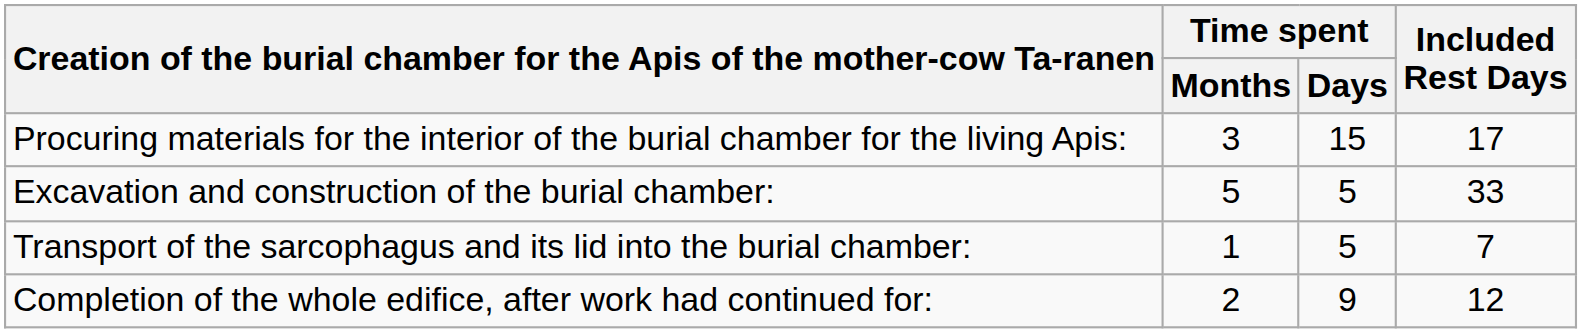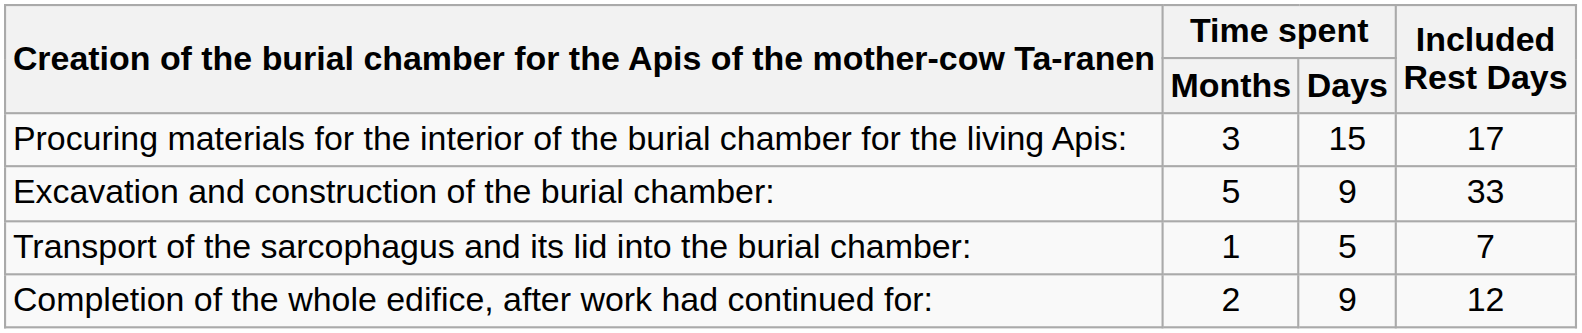Excavation and construction of the burial chamber: | Time spent / Days: 5 -> 9
